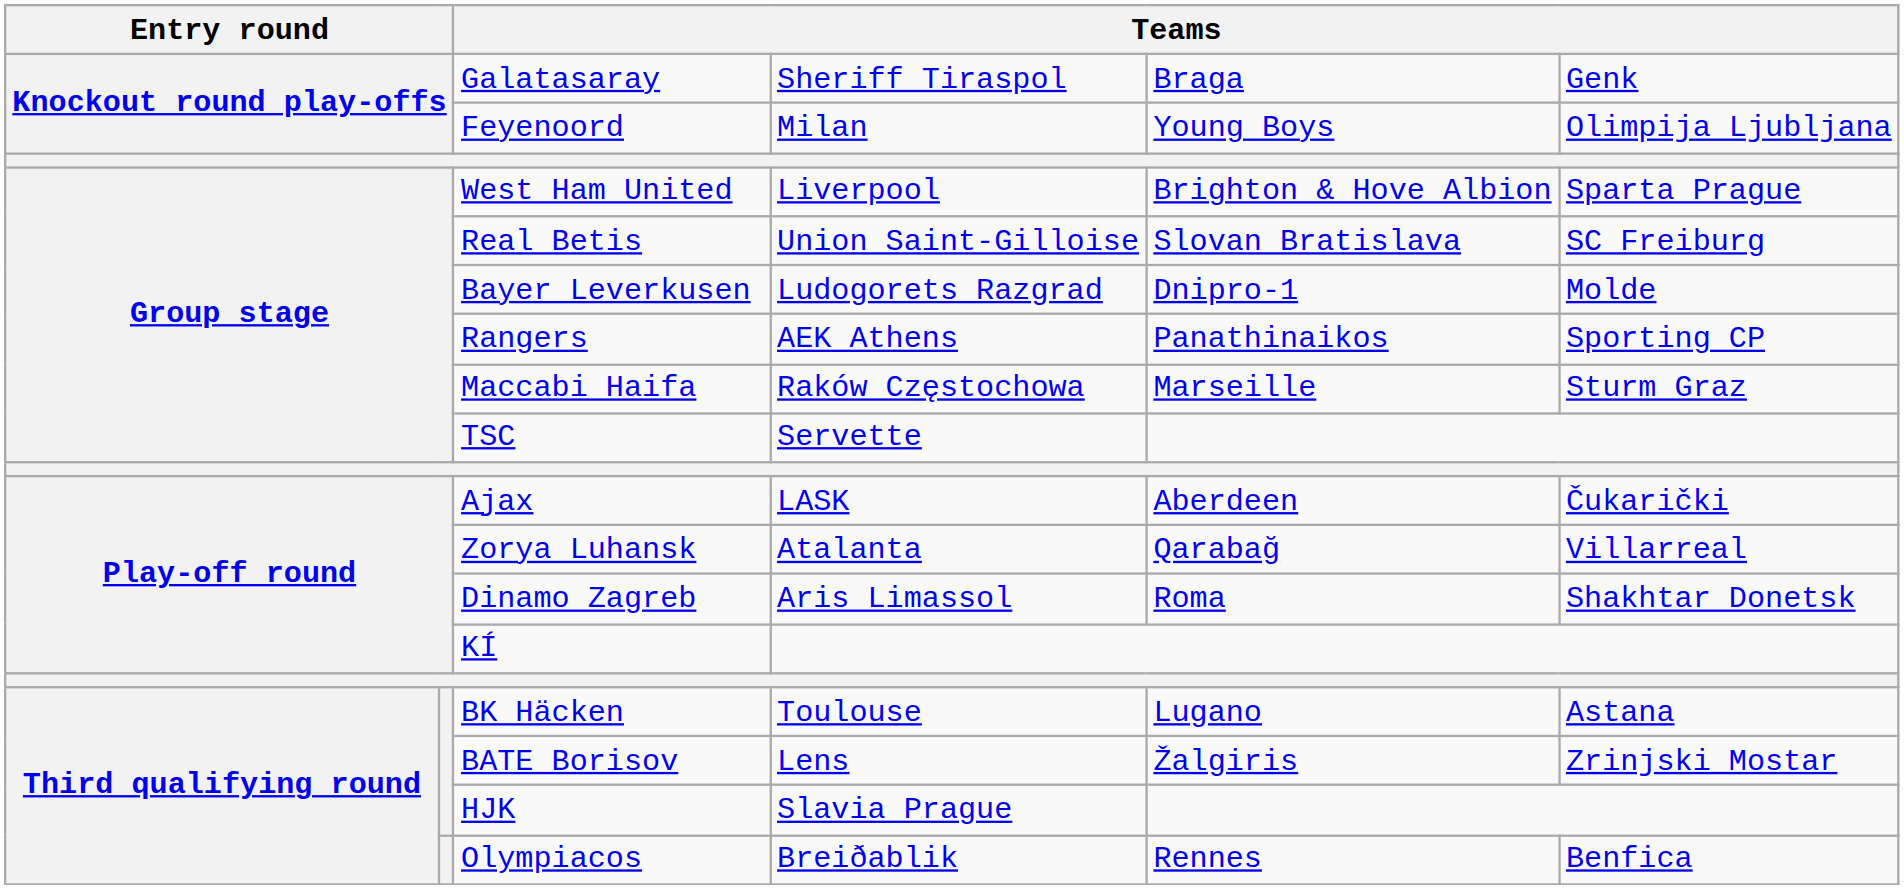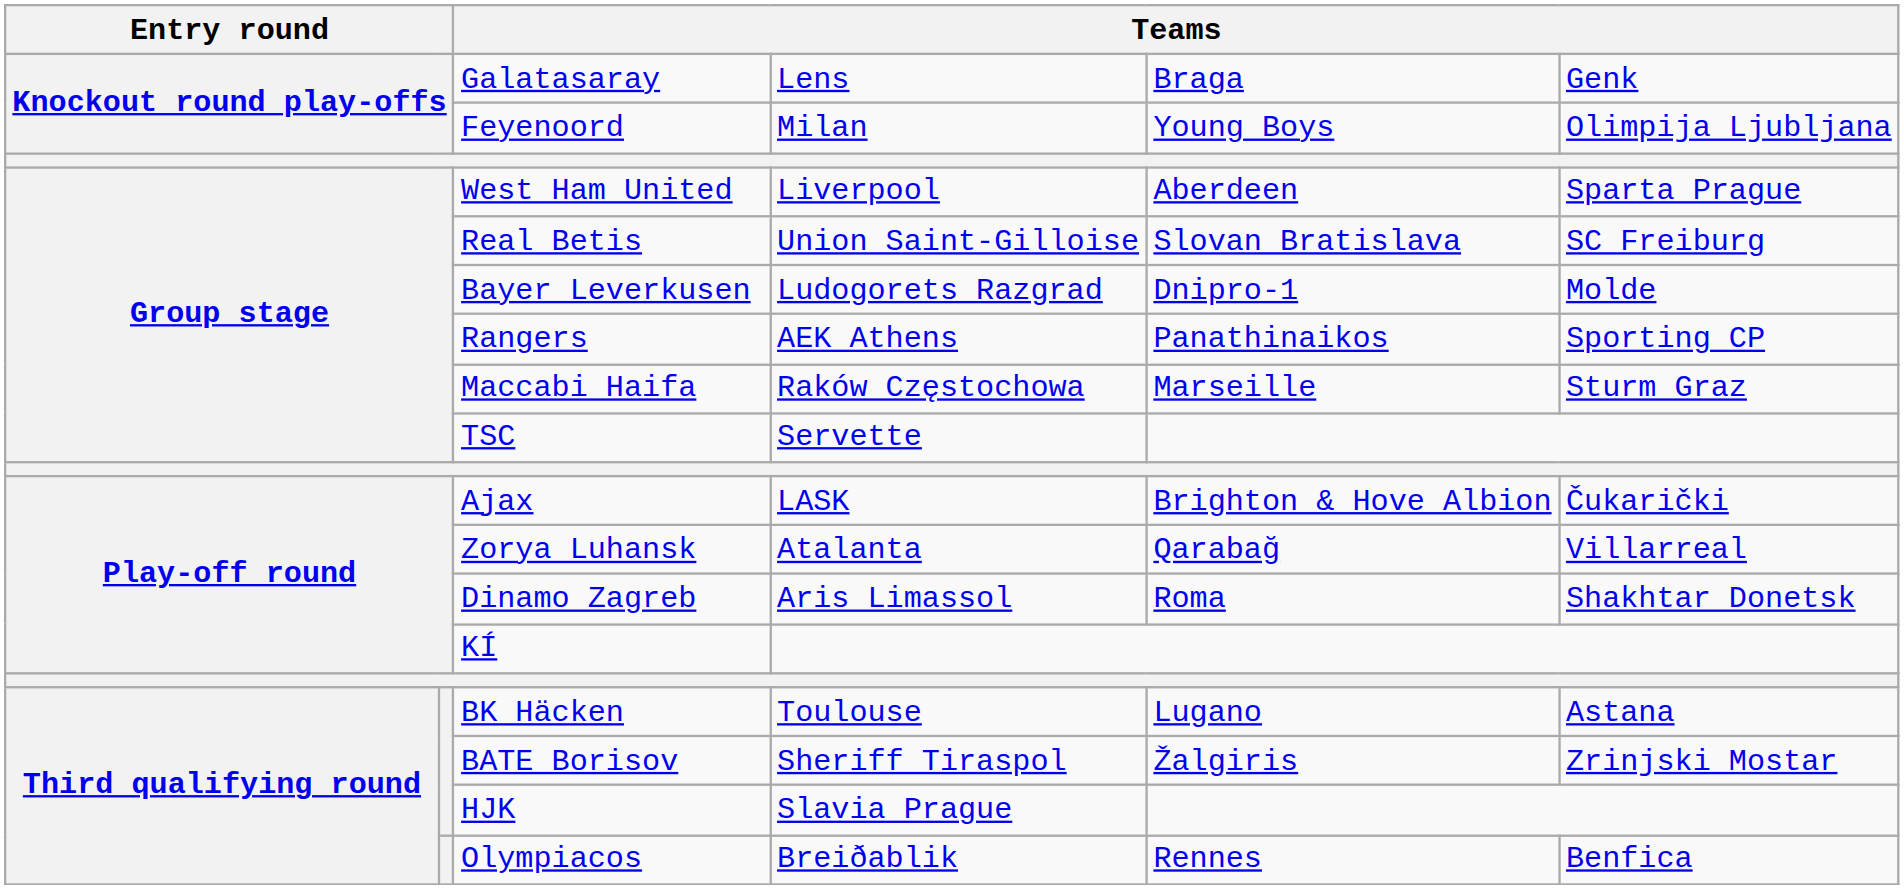Galatasaray | column 4: Sheriff Tiraspol -> Lens
West Ham United | column 5: Brighton & Hove Albion -> Aberdeen
Ajax | column 5: Aberdeen -> Brighton & Hove Albion
BATE Borisov | column 4: Lens -> Sheriff Tiraspol
